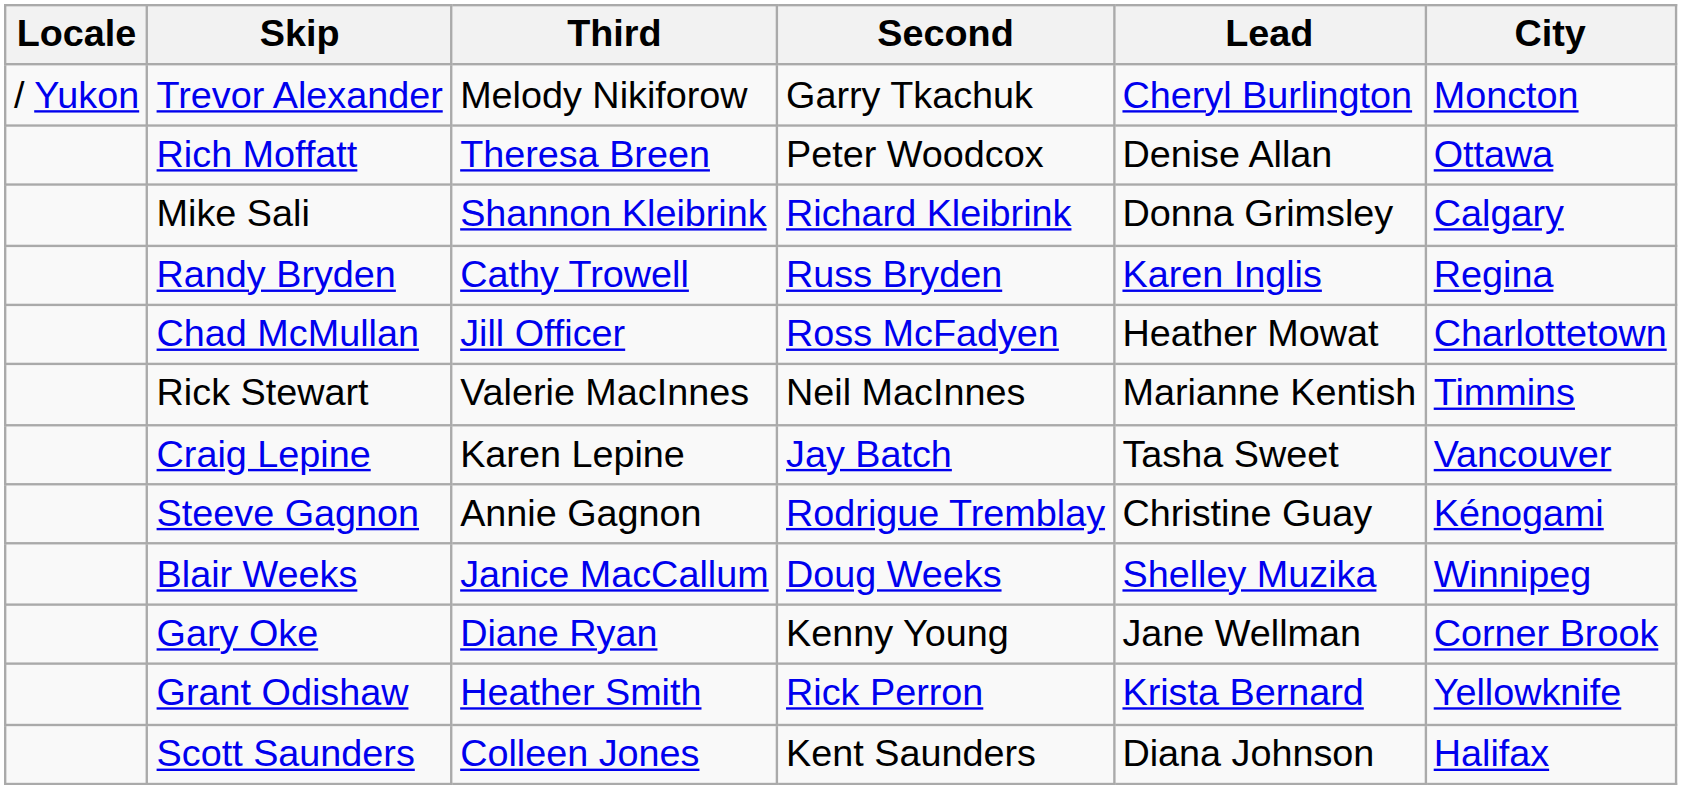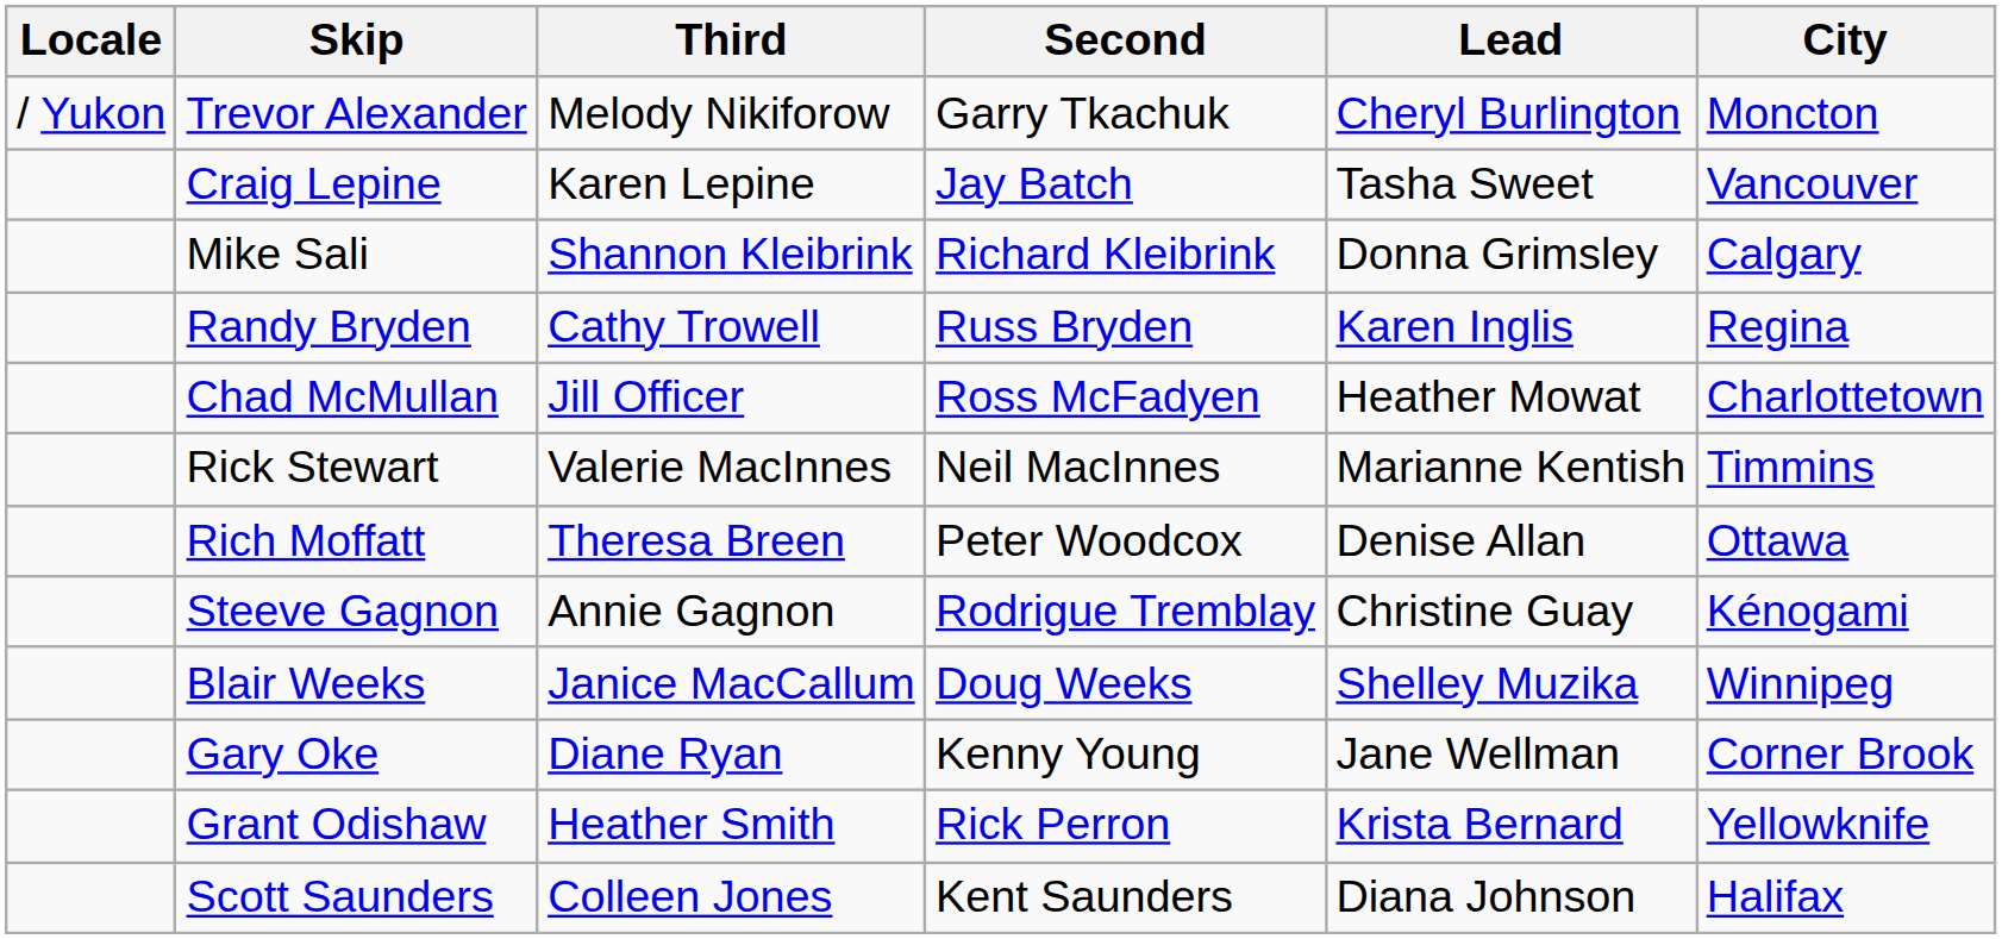rows swapped: Craig Lepine <-> Rich Moffatt
